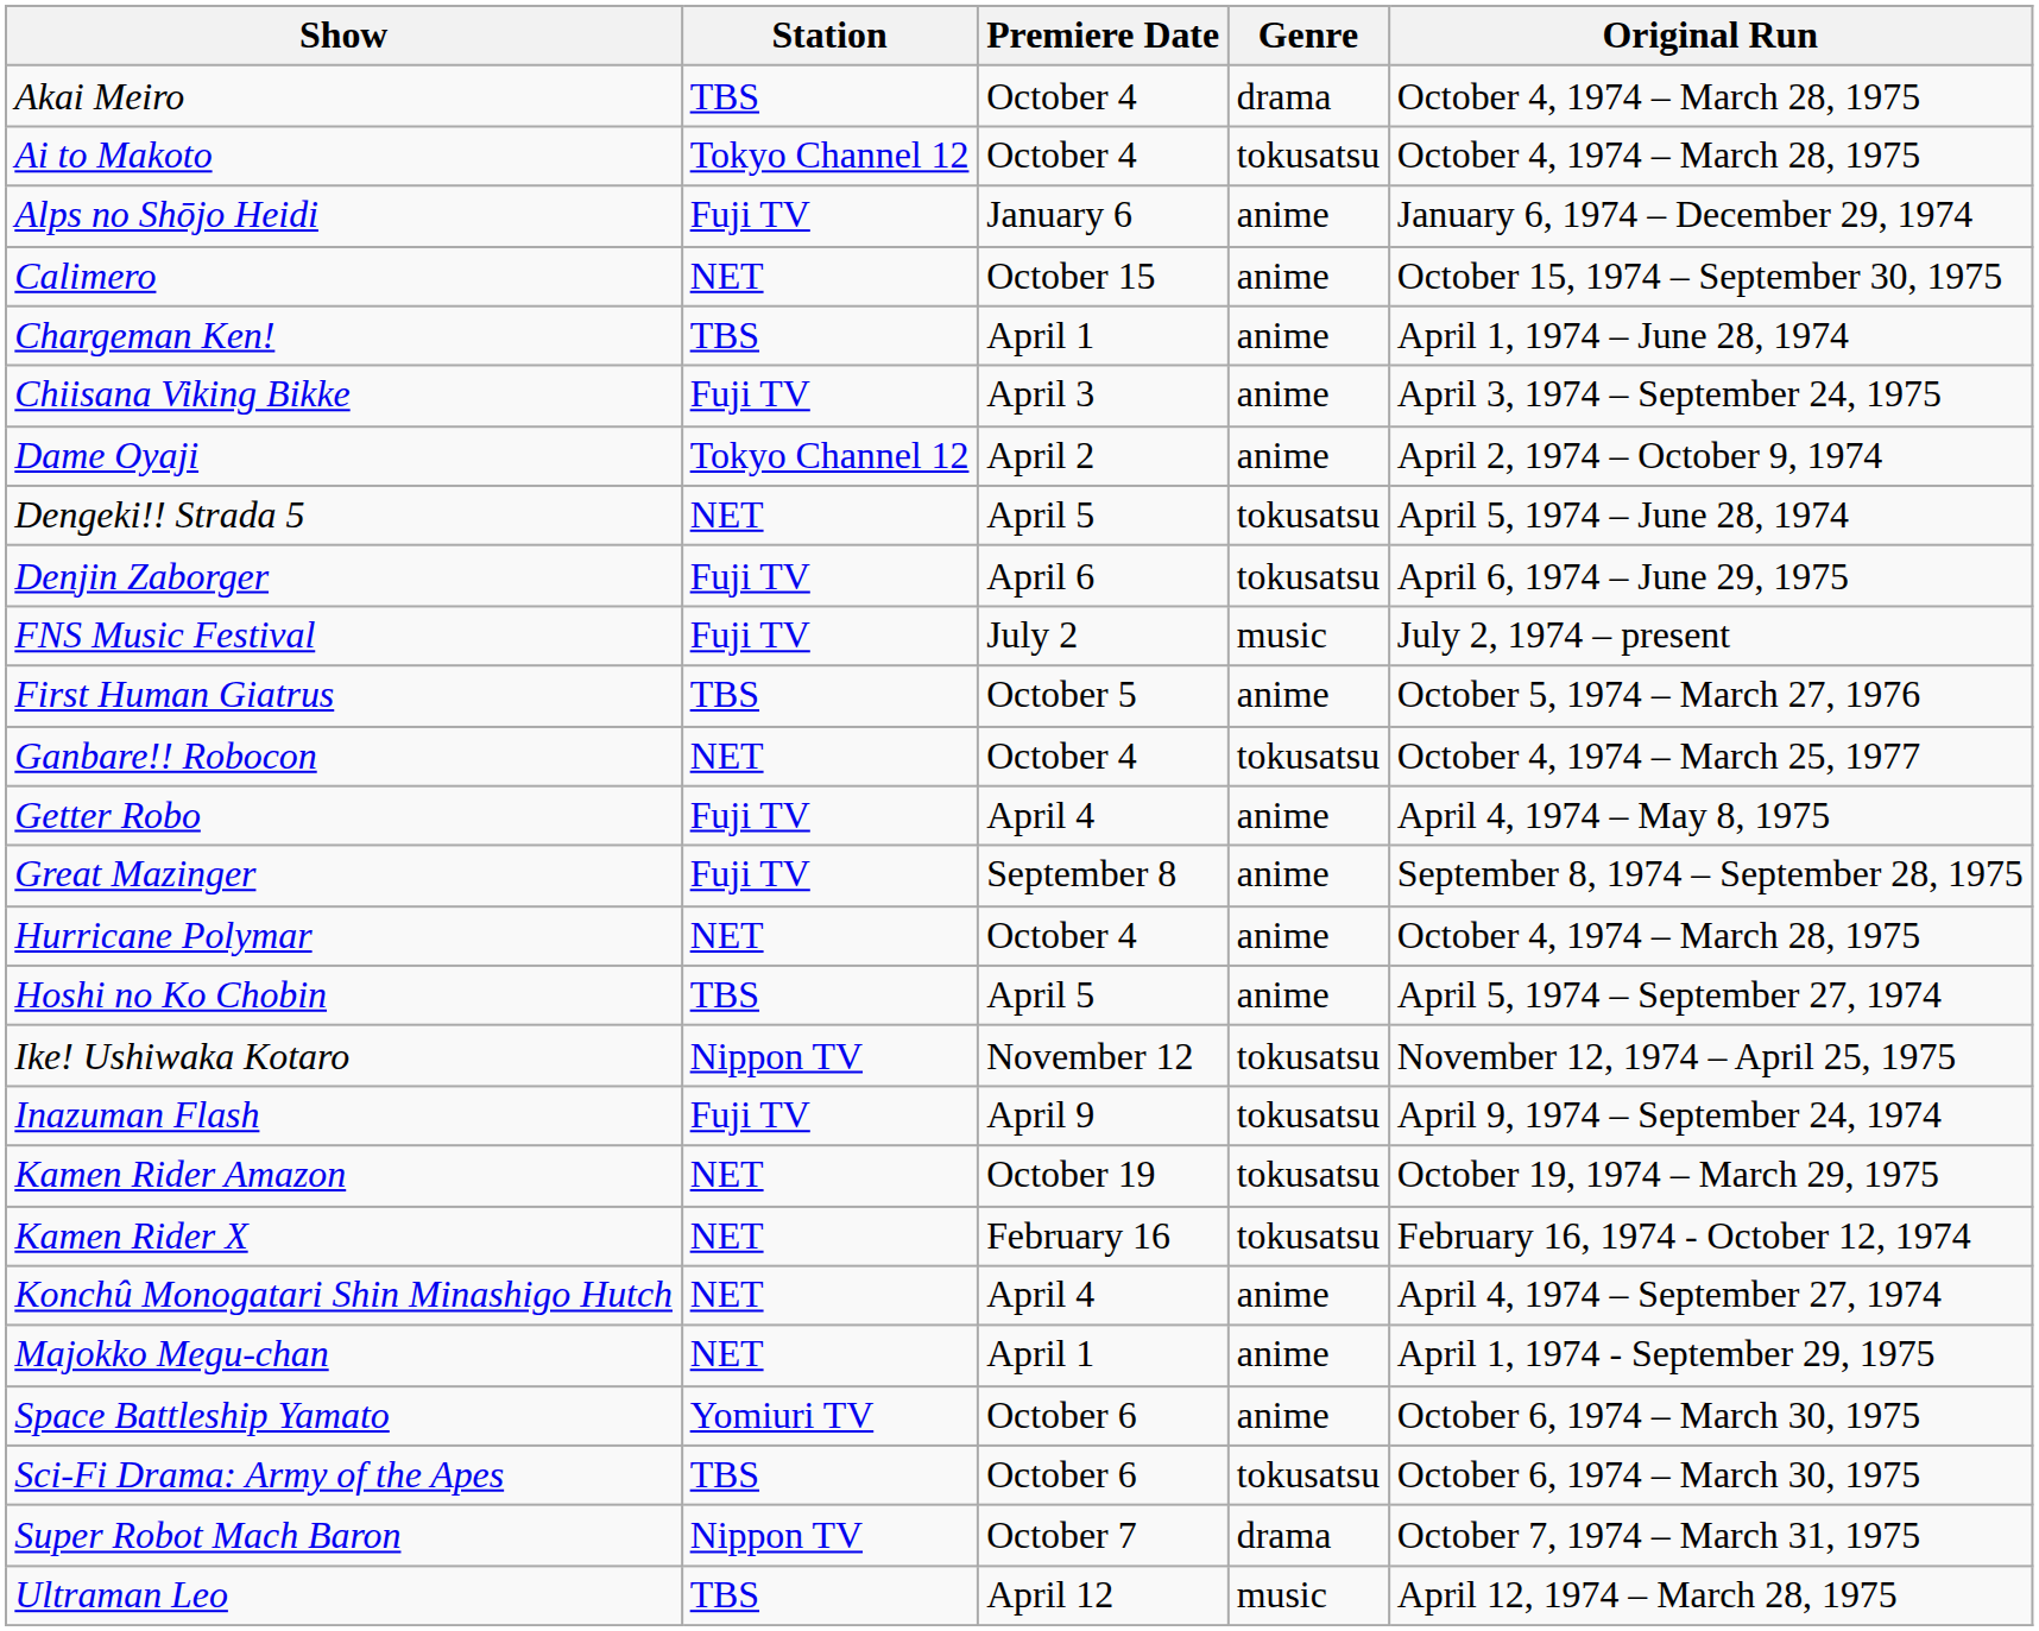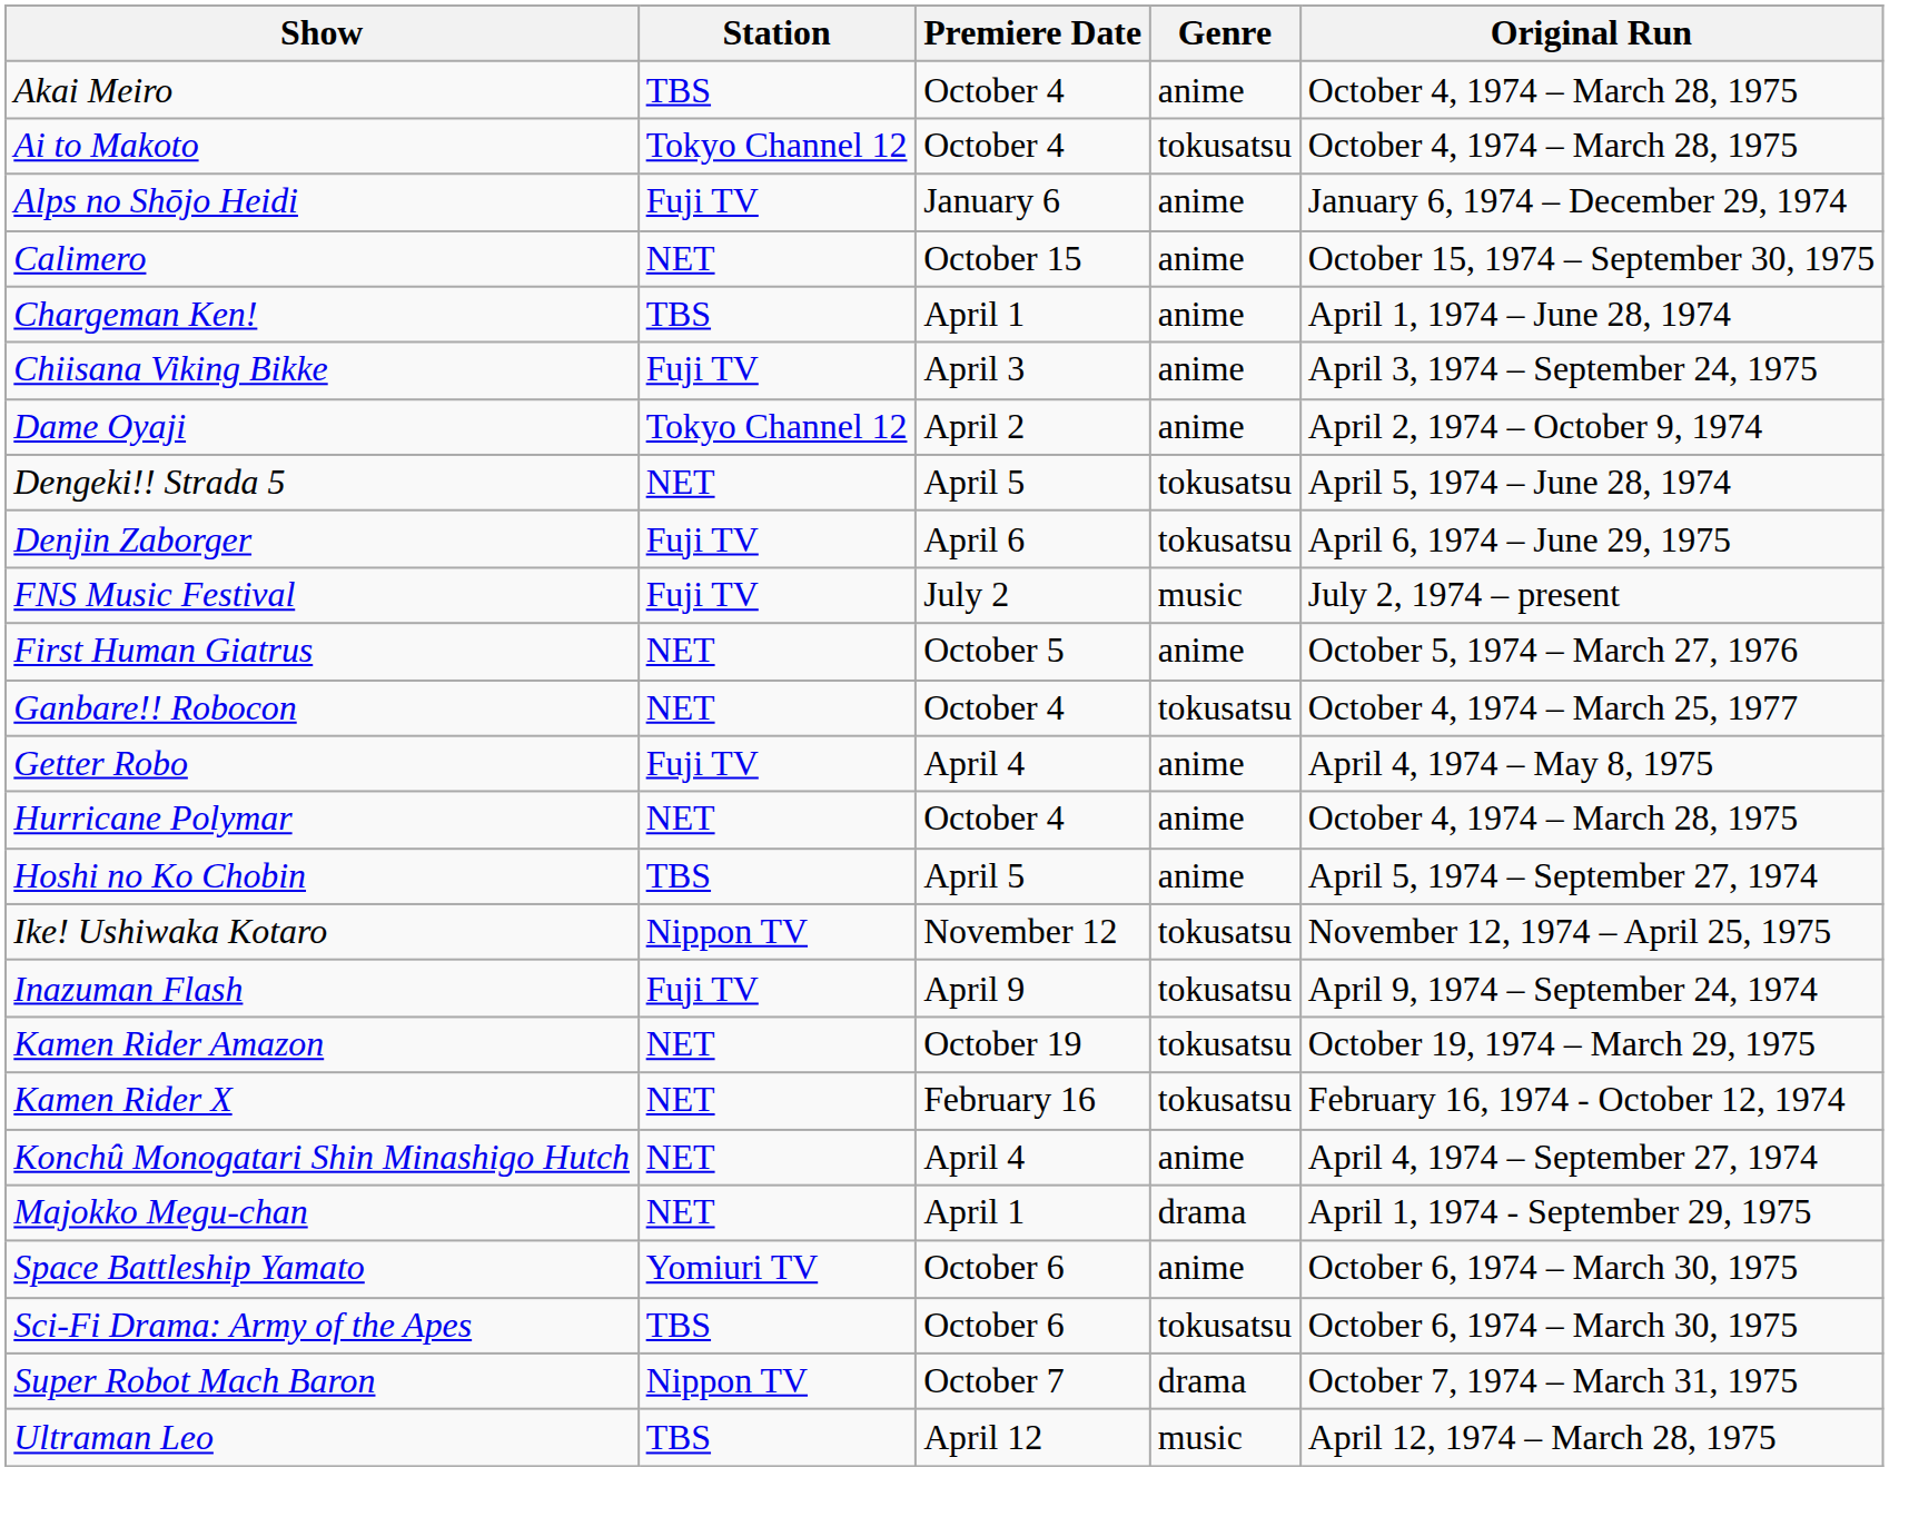Akai Meiro | Genre: drama -> anime
First Human Giatrus | Station: TBS -> NET
- row: Great Mazinger | Fuji TV | September 8 | anime | September 8, 1974 – September 28, 1975
Majokko Megu-chan | Genre: anime -> drama
